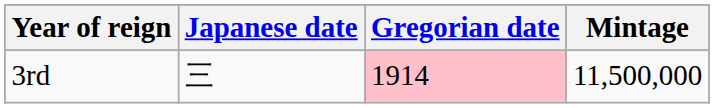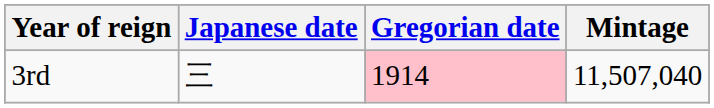3rd | Mintage: 11,500,000 -> 11,507,040
